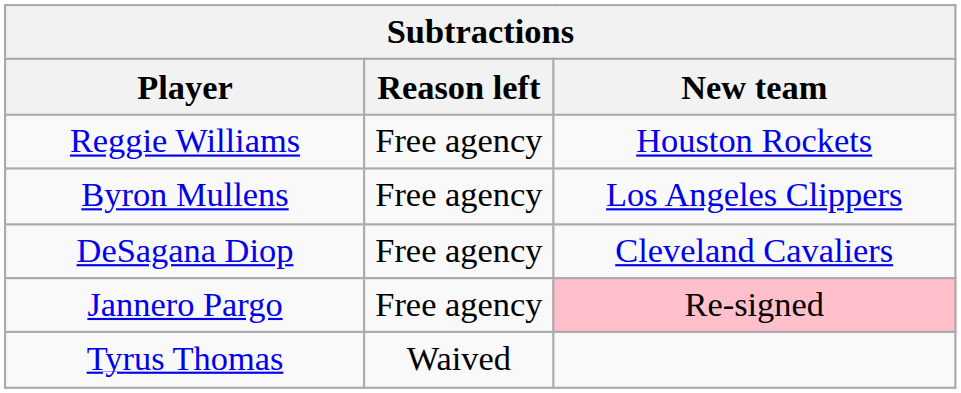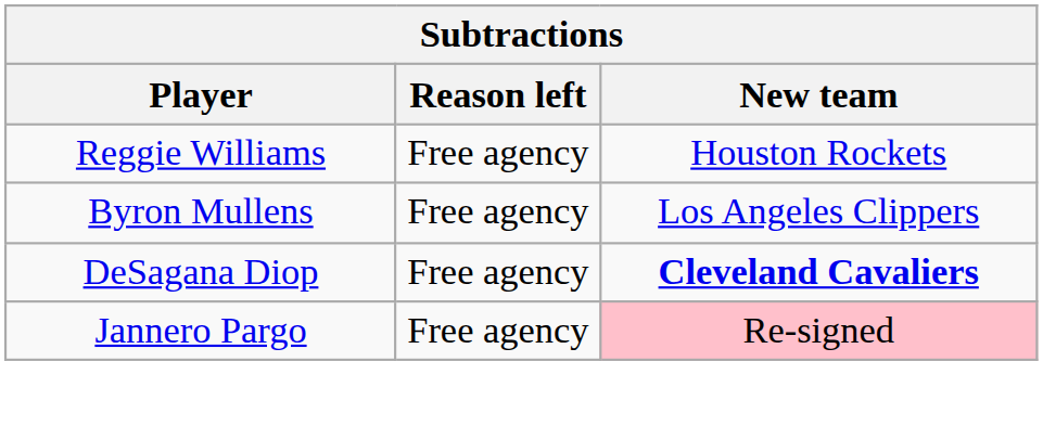DeSagana Diop | New team: normal -> bold
- row: Tyrus Thomas | Waived
